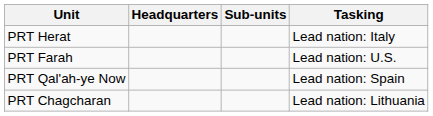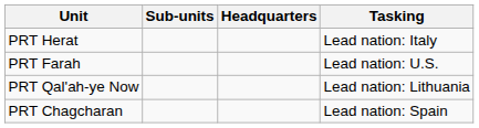columns swapped: Sub-units <-> Headquarters
PRT Qal'ah-ye Now | Tasking: Lead nation: Spain -> Lead nation: Lithuania
PRT Chagcharan | Tasking: Lead nation: Lithuania -> Lead nation: Spain
